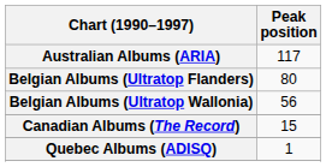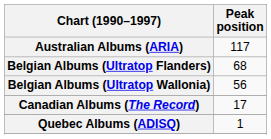Belgian Albums (Ultratop Flanders) | Peak position: 80 -> 68
Canadian Albums (The Record) | Peak position: 15 -> 17
